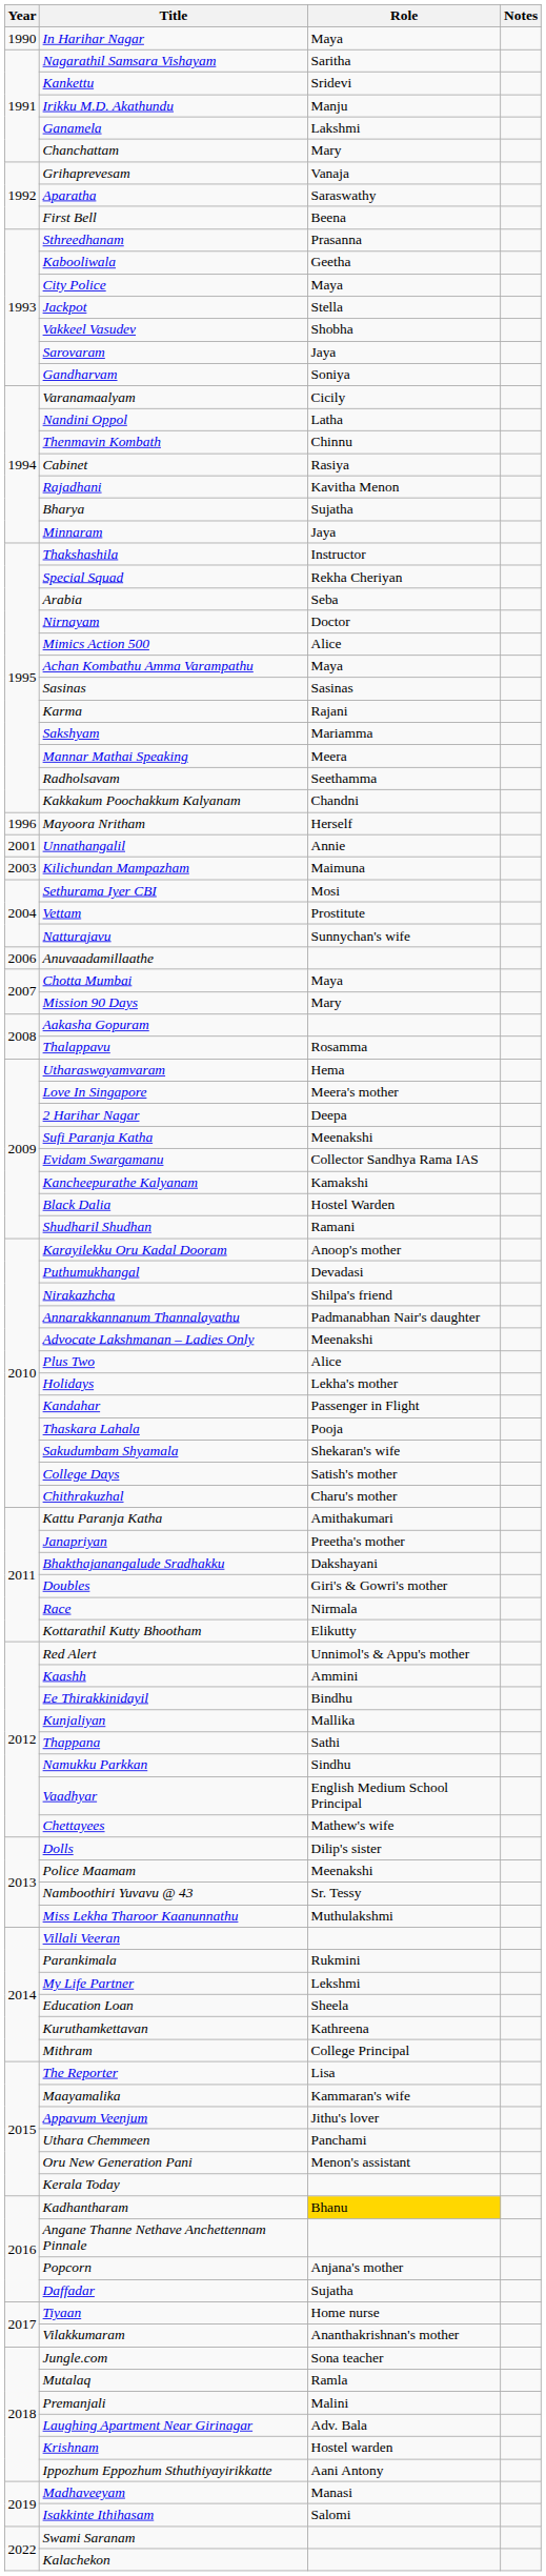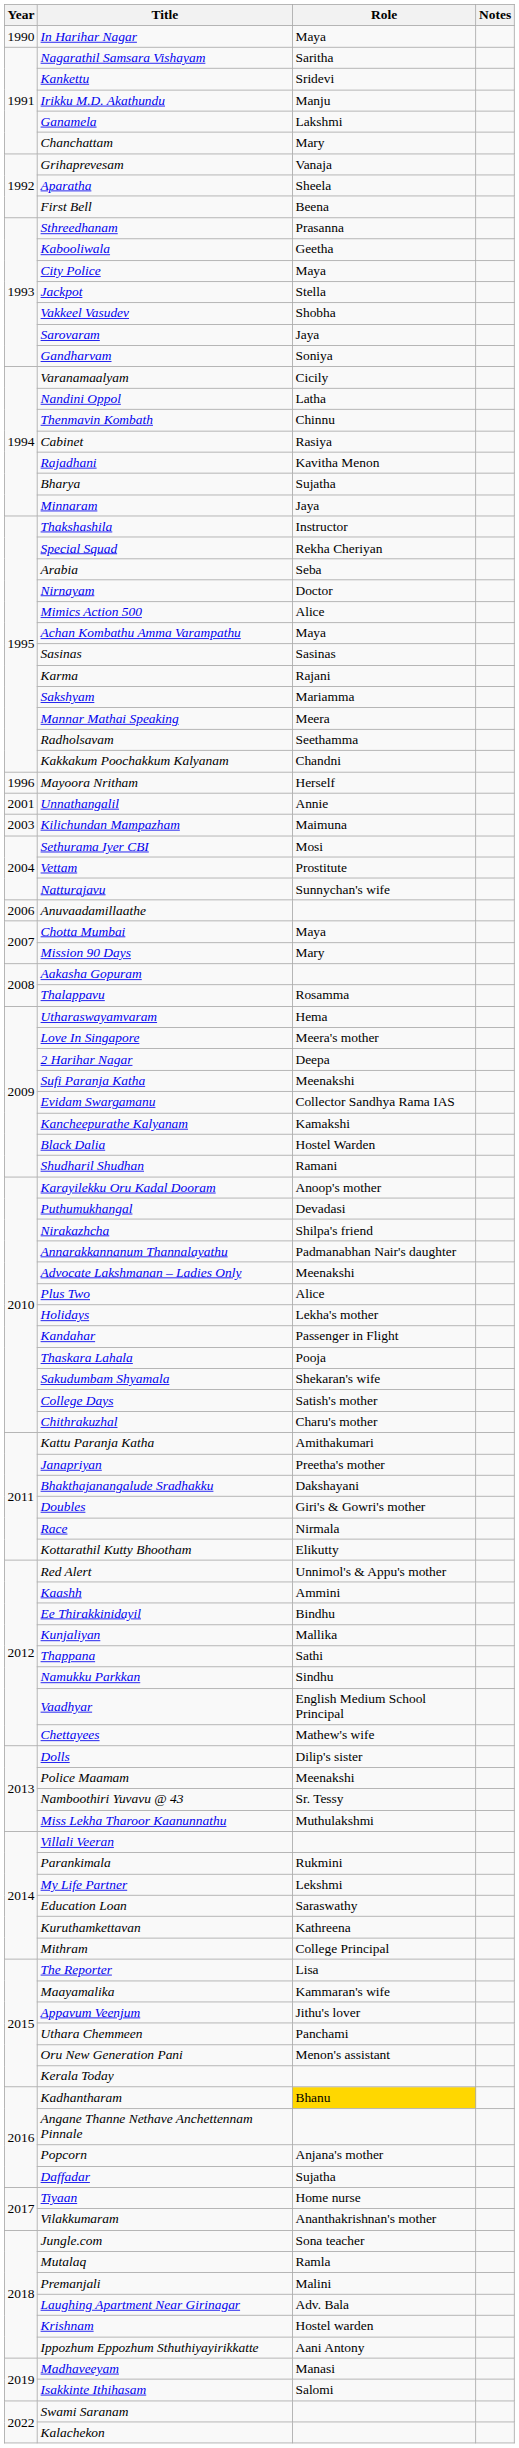Aparatha | Role: Saraswathy -> Sheela
Education Loan | Role: Sheela -> Saraswathy
